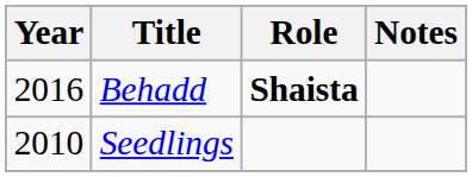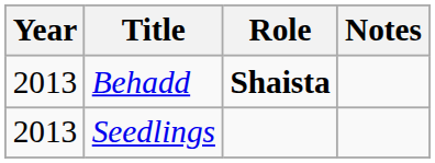Behadd | Year: 2016 -> 2013
Seedlings | Year: 2010 -> 2013
